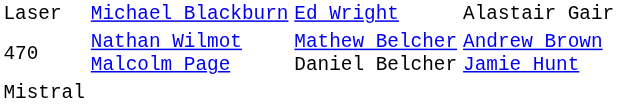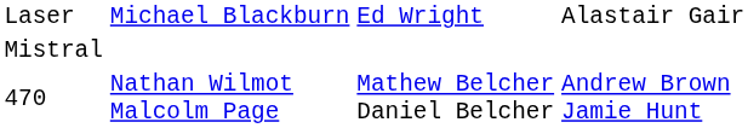rows swapped: 470 <-> Mistral
